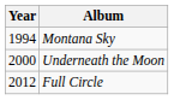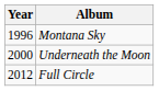Montana Sky | Year: 1994 -> 1996
